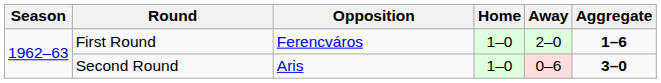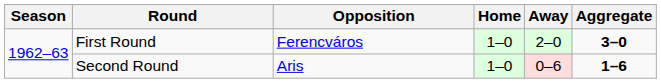First Round | Aggregate: 1–6 -> 3–0
Second Round | Aggregate: 3–0 -> 1–6
